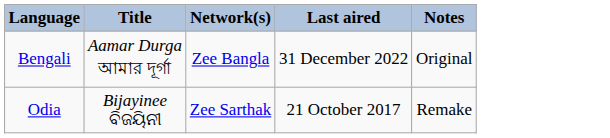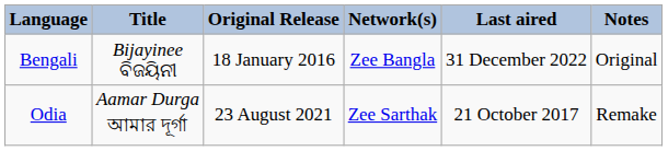+ column: Original Release | 18 January 2016 | 23 August 2021
Bengali | Title: Aamar Durga আমার দূর্গা -> Bijayinee ବିଜୟିନୀ
Odia | Title: Bijayinee ବିଜୟିନୀ -> Aamar Durga আমার দূর্গা
